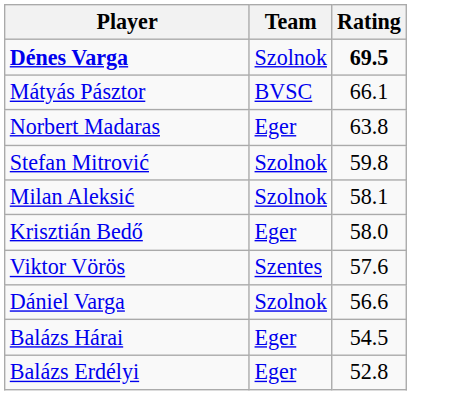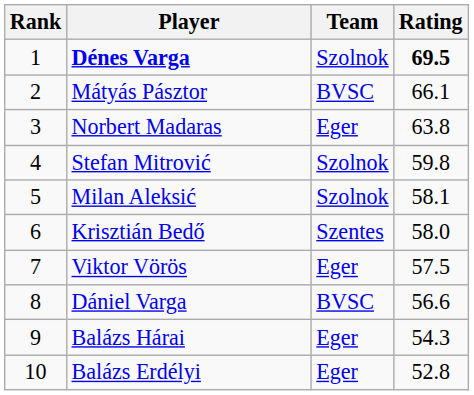+ column: Rank | 1 | 2 | 3 | 4 | 5 | 6 | 7 | 8 | 9 | 10
Krisztián Bedő | Team: Eger -> Szentes
Viktor Vörös | Team: Szentes -> Eger
Viktor Vörös | Rating: 57.6 -> 57.5
Dániel Varga | Team: Szolnok -> BVSC
Balázs Hárai | Rating: 54.5 -> 54.3
